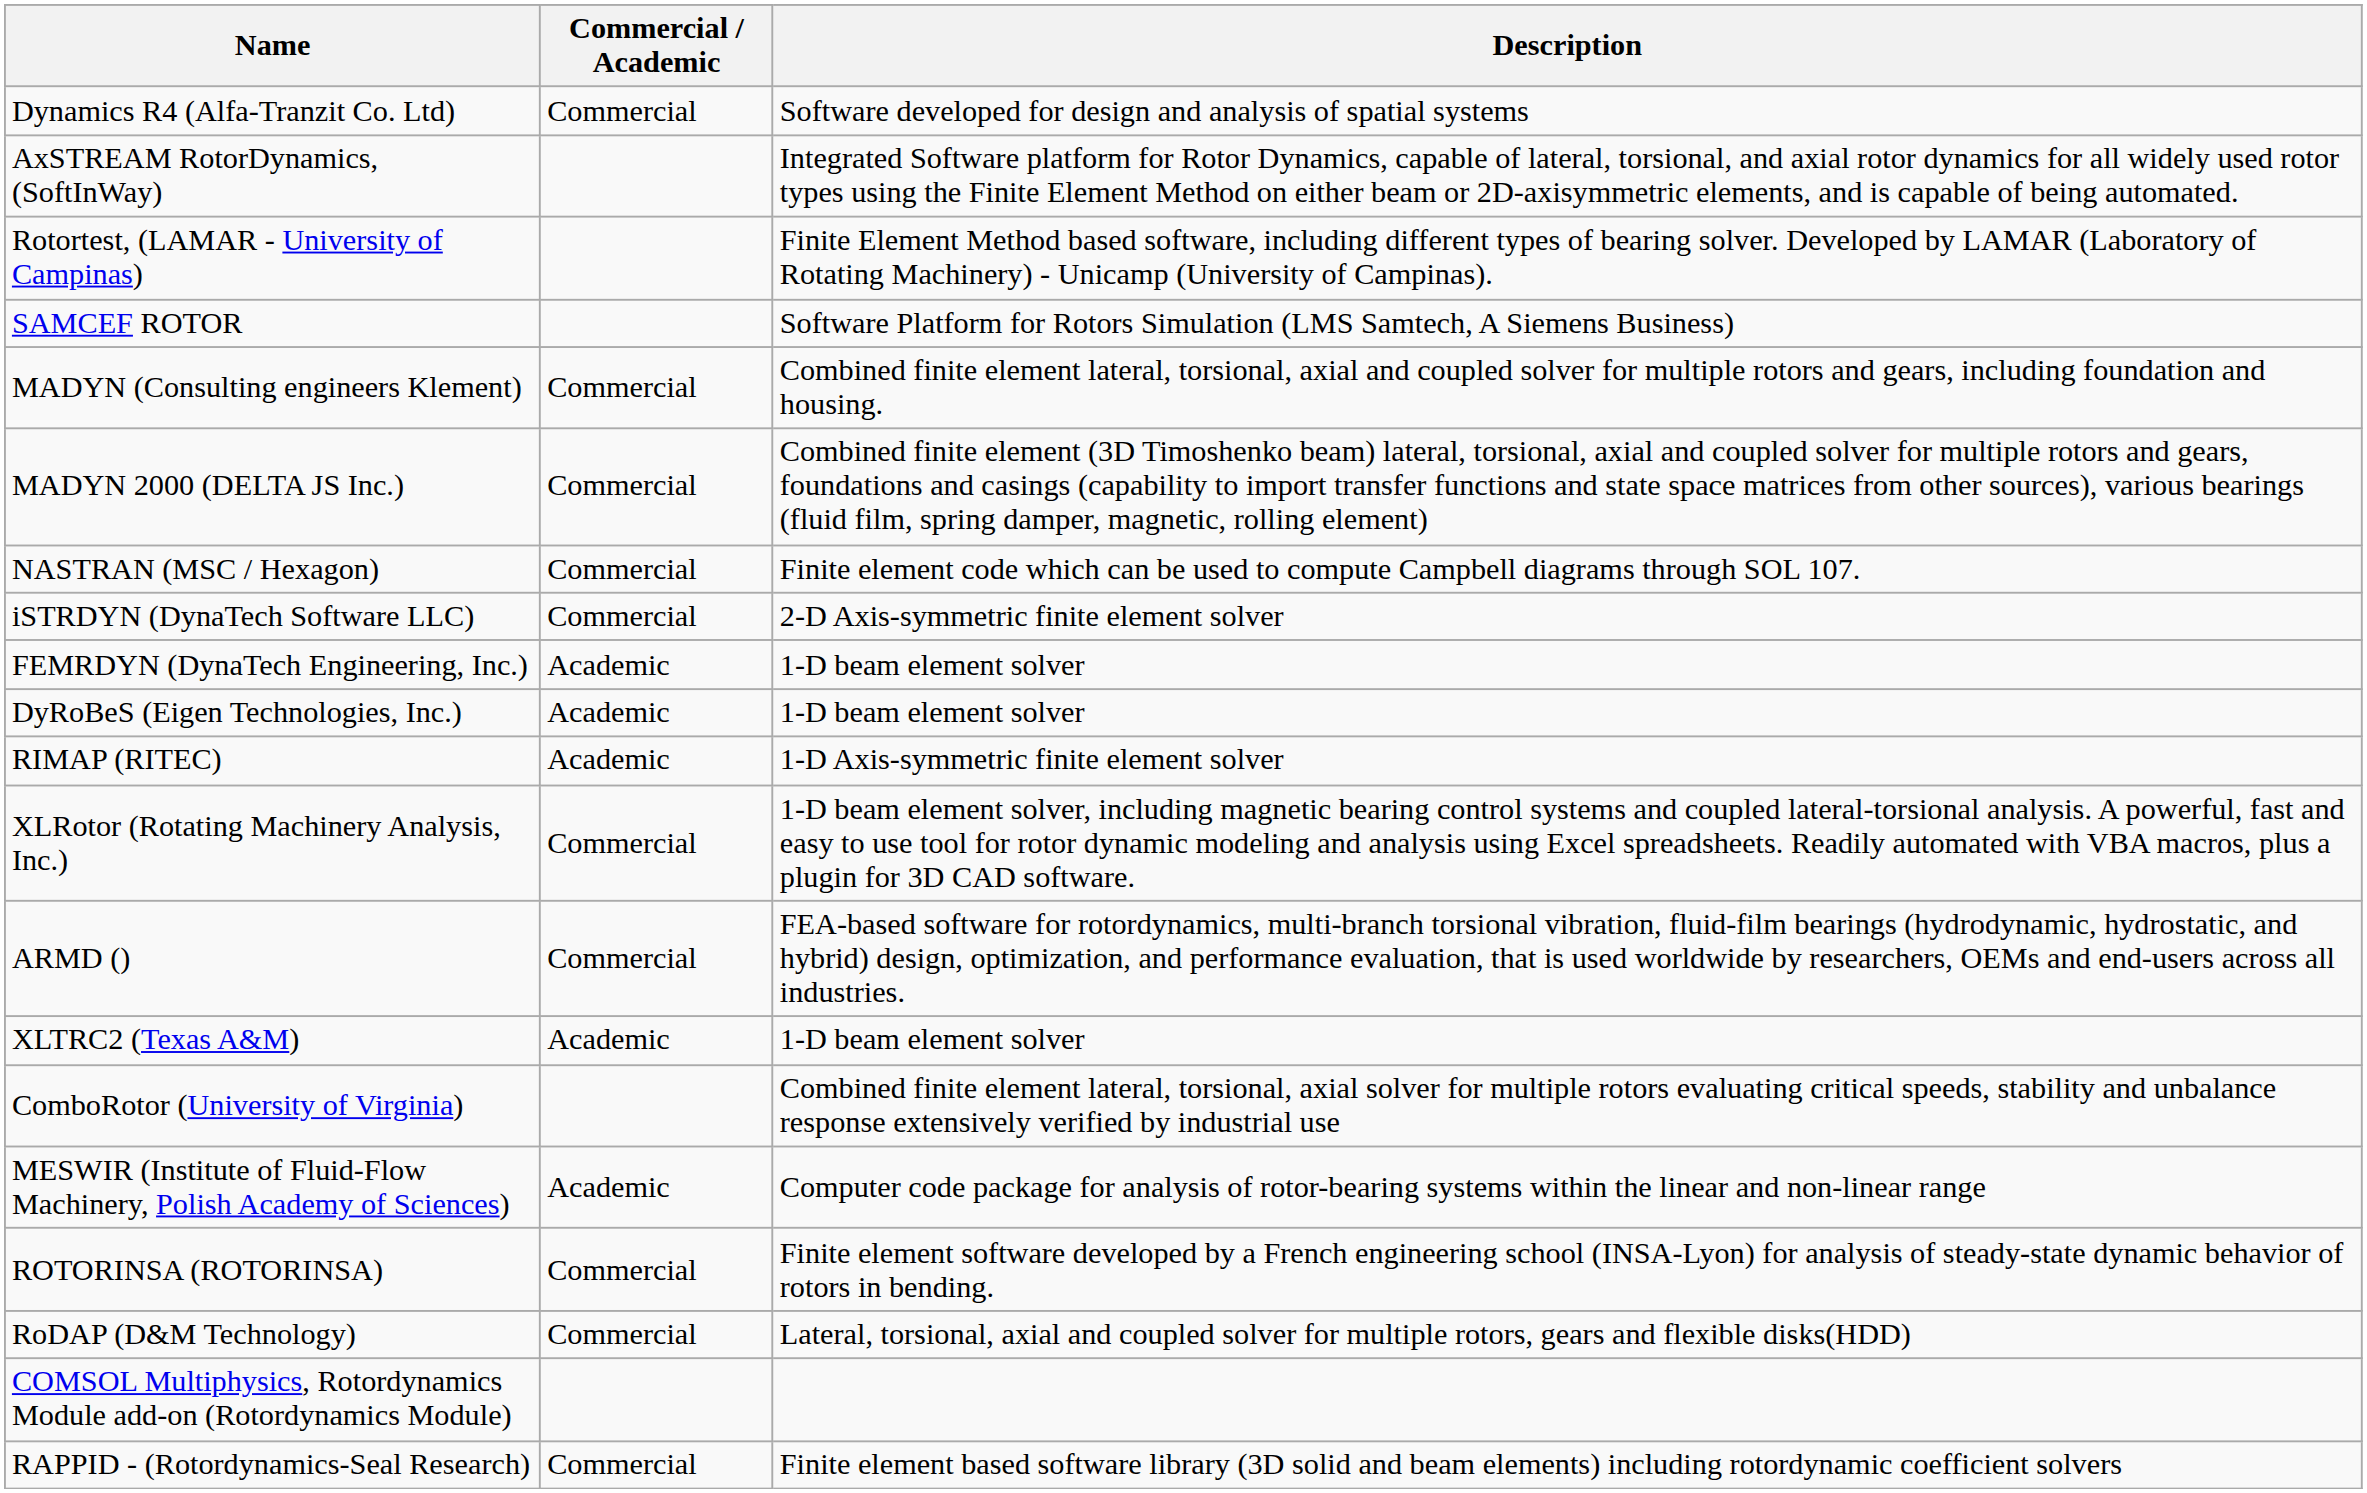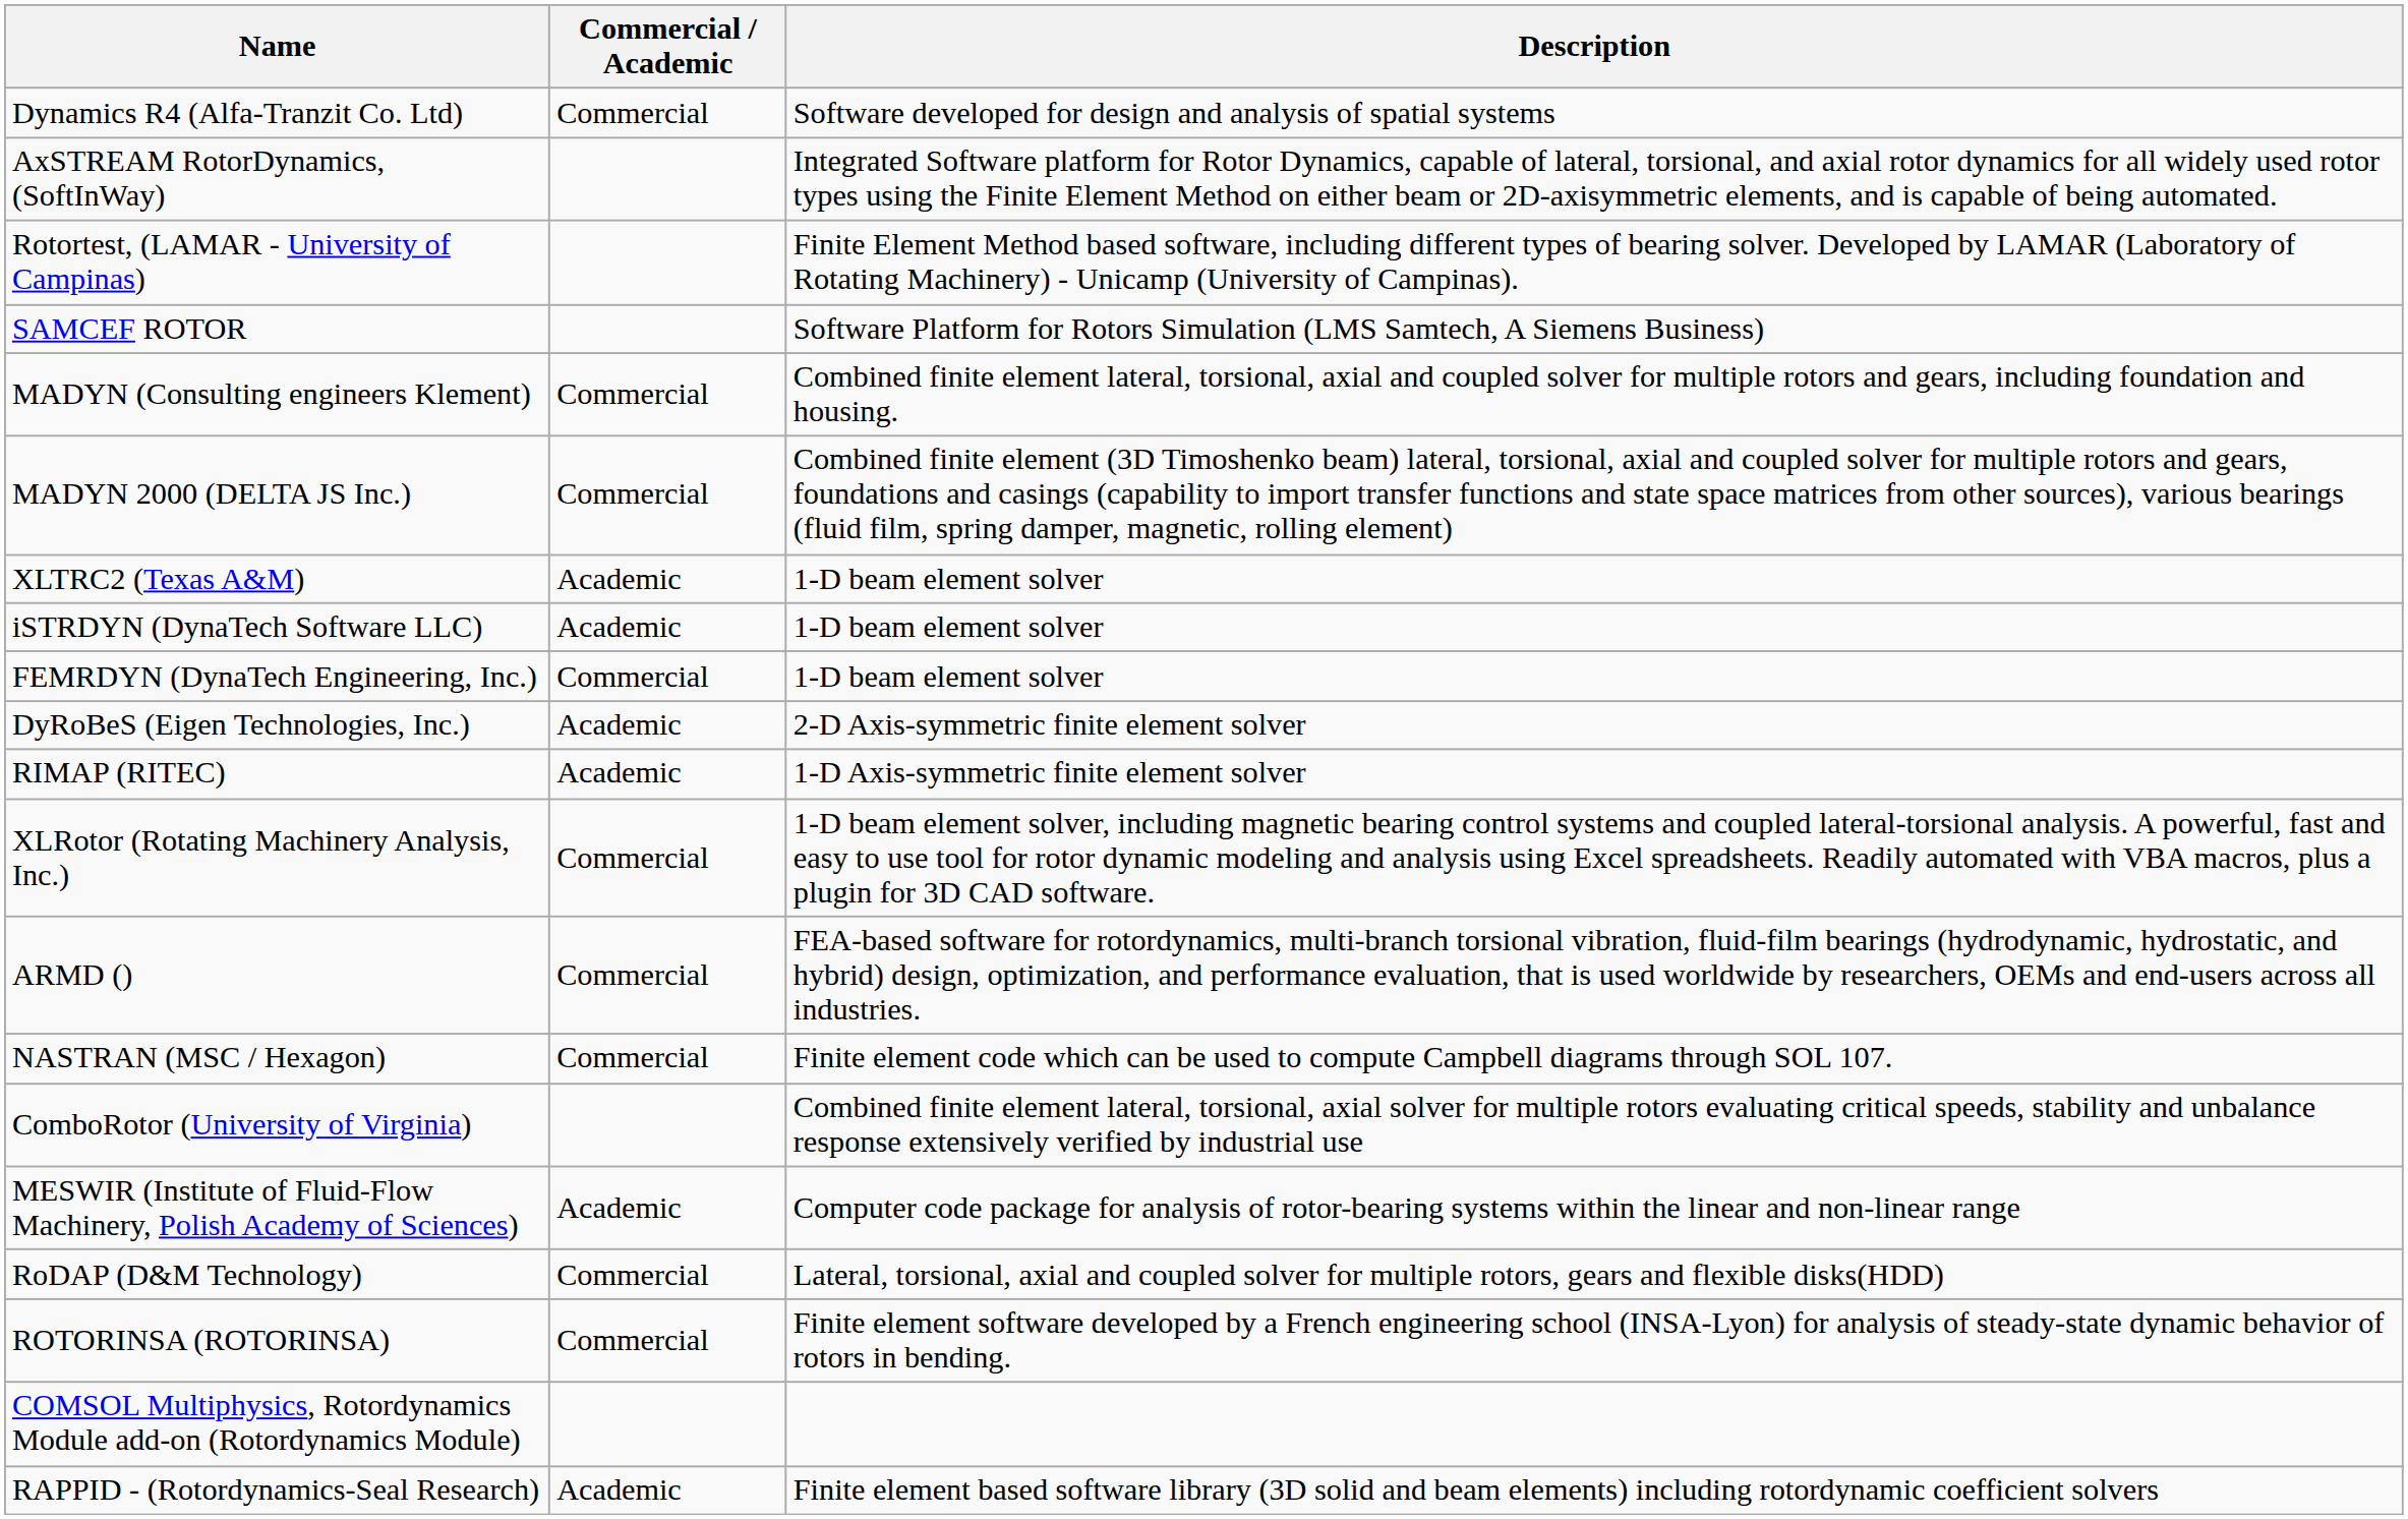rows swapped: NASTRAN (MSC / Hexagon) <-> XLTRC2 (Texas A&M)
iSTRDYN (DynaTech Software LLC) | Commercial / Academic: Commercial -> Academic
iSTRDYN (DynaTech Software LLC) | Description: 2-D Axis-symmetric finite element solver -> 1-D beam element solver
FEMRDYN (DynaTech Engineering, Inc.) | Commercial / Academic: Academic -> Commercial
DyRoBeS (Eigen Technologies, Inc.) | Description: 1-D beam element solver -> 2-D Axis-symmetric finite element solver
rows swapped: RoDAP (D&M Technology) <-> ROTORINSA (ROTORINSA)
RAPPID - (Rotordynamics-Seal Research) | Commercial / Academic: Commercial -> Academic
